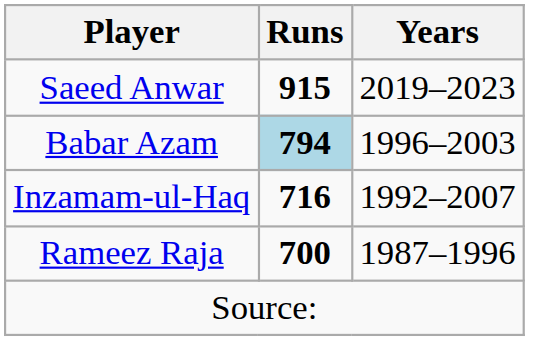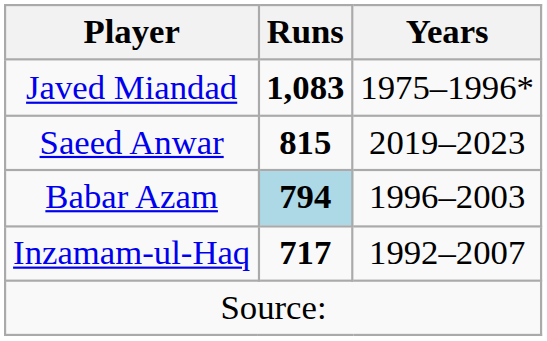+ row: Javed Miandad | 1,083 | 1975–1996*
Saeed Anwar | Runs: 915 -> 815
Inzamam-ul-Haq | Runs: 716 -> 717
- row: Rameez Raja | 700 | 1987–1996
